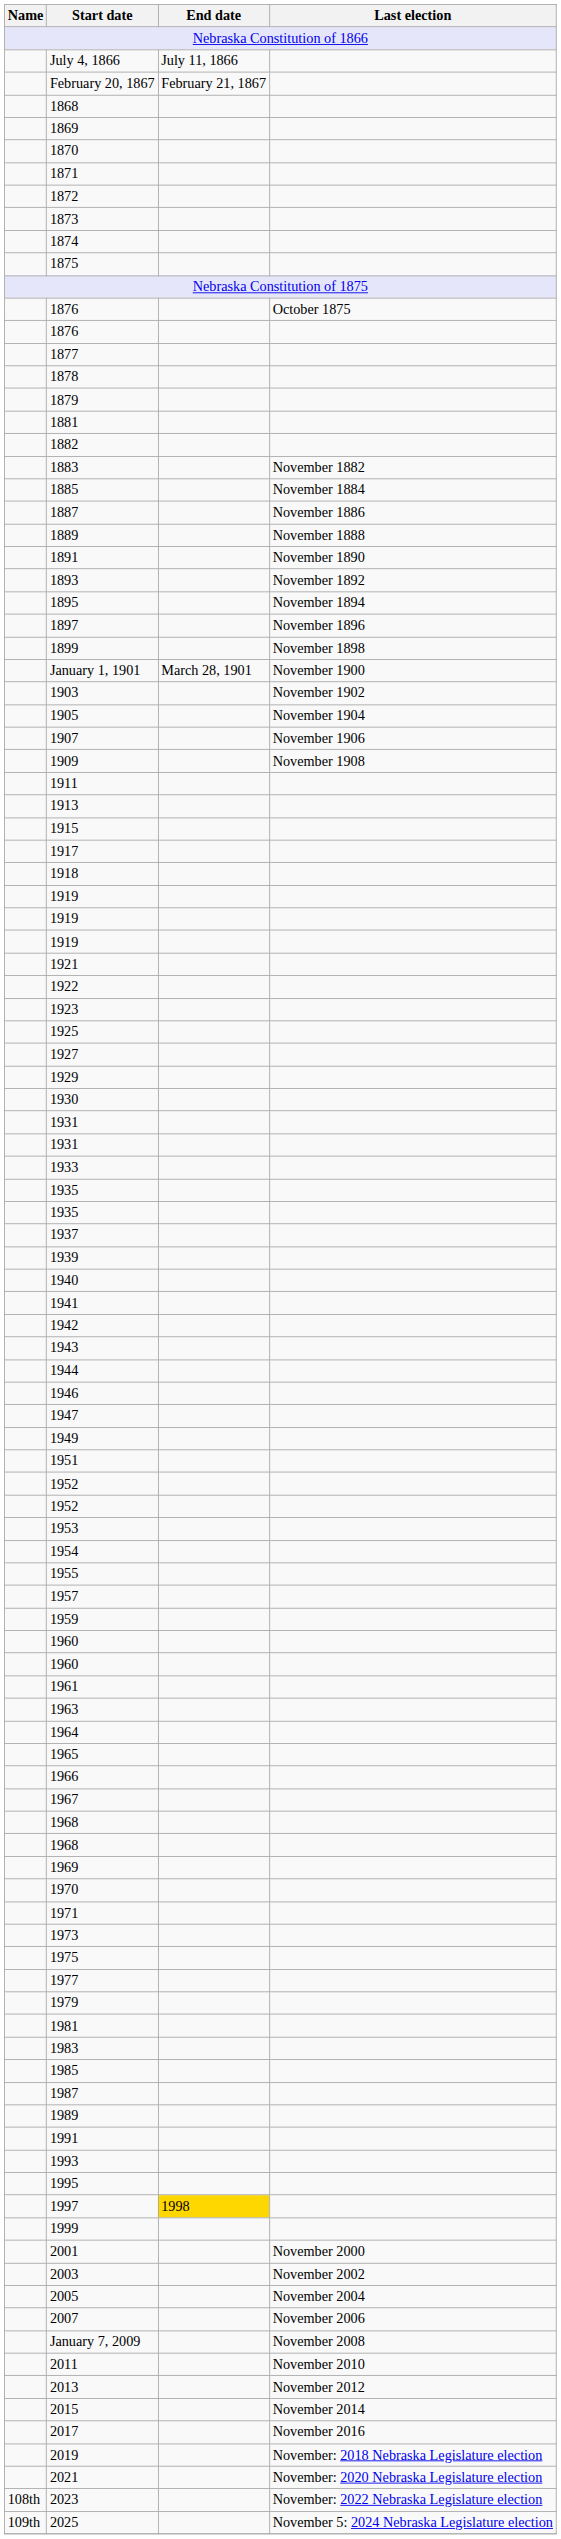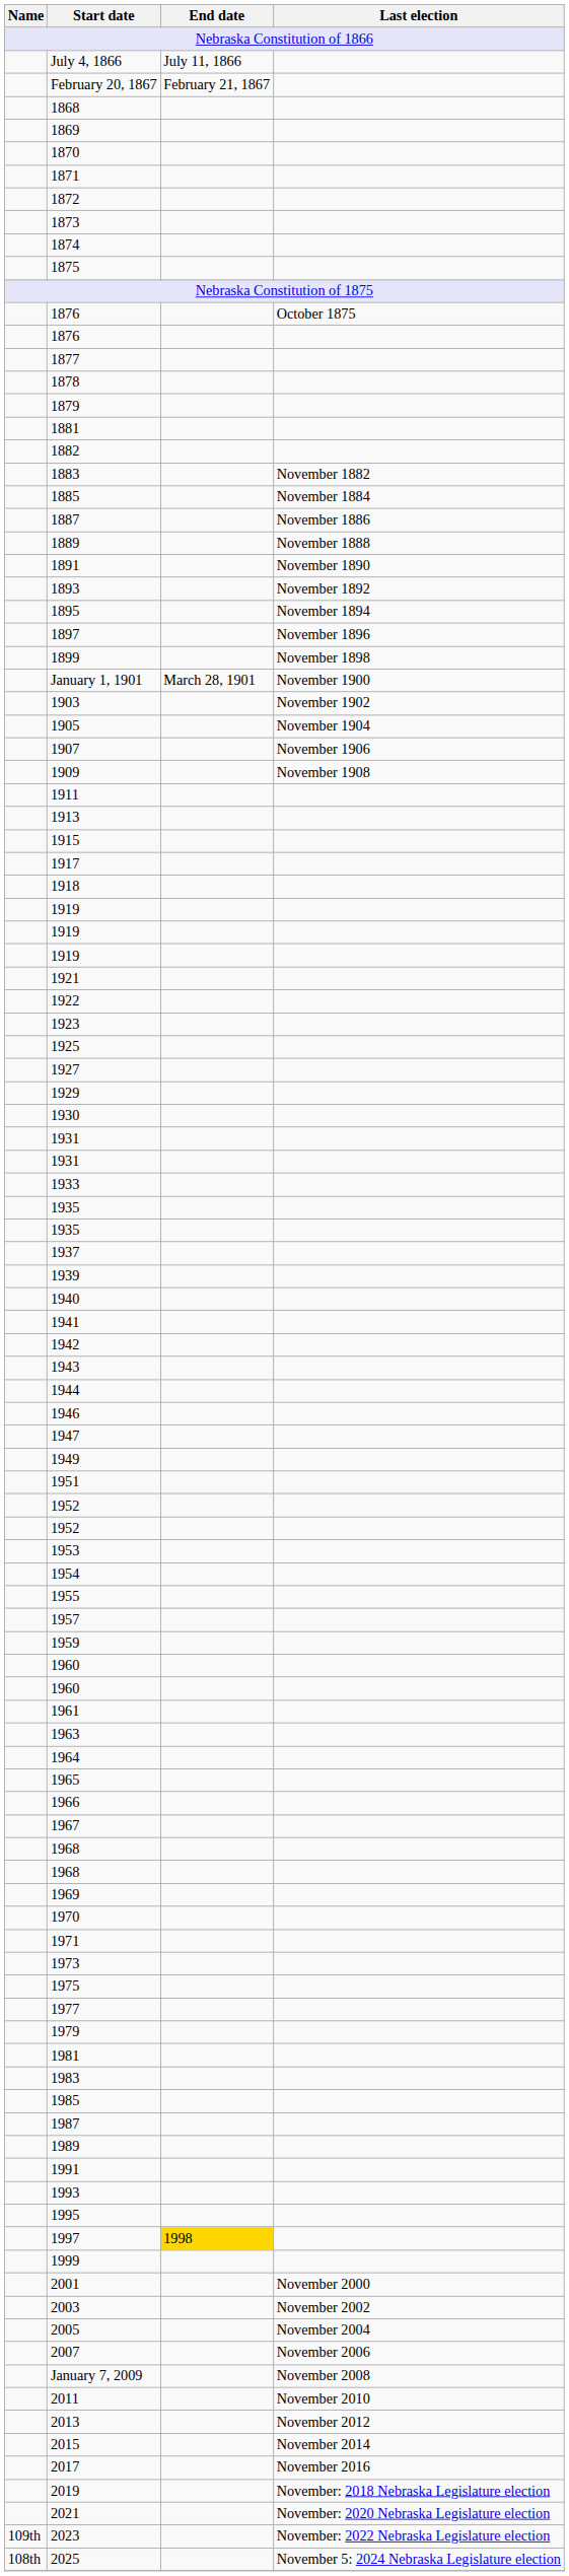2023 | Name: 108th -> 109th
2025 | Name: 109th -> 108th
